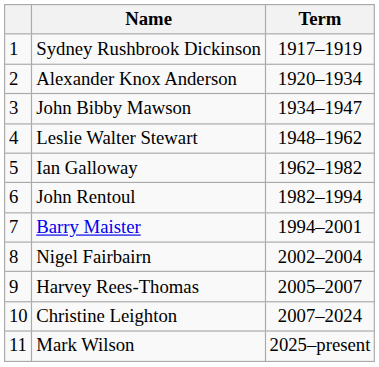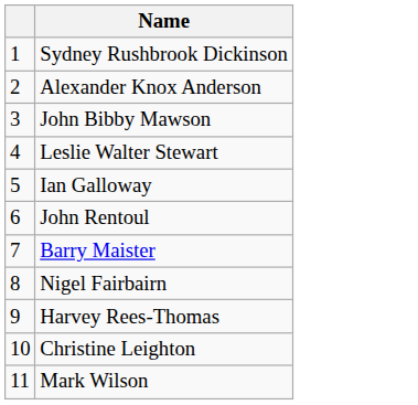- column: Term | 1917–1919 | 1920–1934 | 1934–1947 | 1948–1962 | 1962–1982 | 1982–1994 | 1994–2001 | 2002–2004 | 2005–2007 | 2007–2024 | 2025–present
